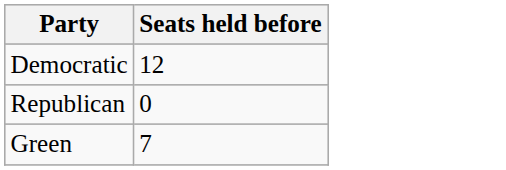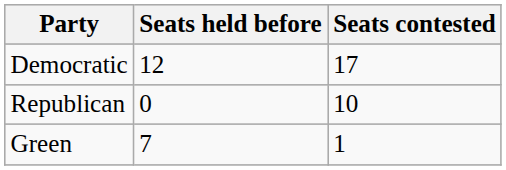+ column: Seats contested | 17 | 10 | 1
